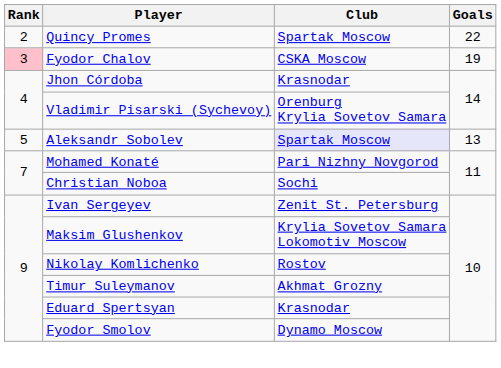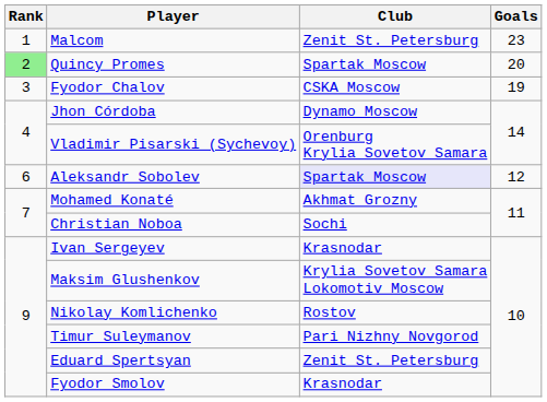+ row: 1 | Malcom | Zenit St. Petersburg | 23
Quincy Promes | Rank: no background -> lightgreen background
Quincy Promes | Goals: 22 -> 20
Fyodor Chalov | Rank: pink background -> no background
Jhon Córdoba | Club: Krasnodar -> Dynamo Moscow
Aleksandr Sobolev | Rank: 5 -> 6
Aleksandr Sobolev | Goals: 13 -> 12
Mohamed Konaté | Club: Pari Nizhny Novgorod -> Akhmat Grozny
Ivan Sergeyev | Club: Zenit St. Petersburg -> Krasnodar
Timur Suleymanov | Club: Akhmat Grozny -> Pari Nizhny Novgorod
Eduard Spertsyan | Club: Krasnodar -> Zenit St. Petersburg
Fyodor Smolov | Club: Dynamo Moscow -> Krasnodar
